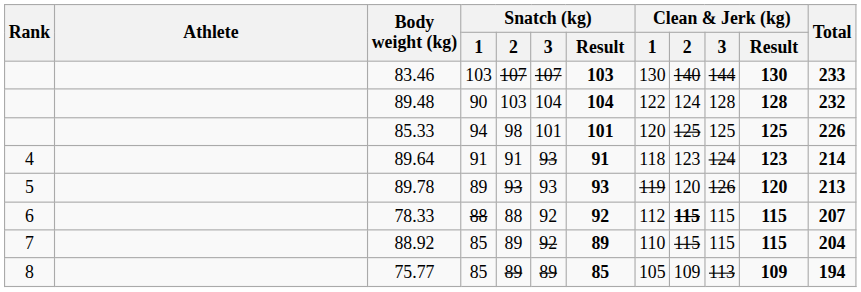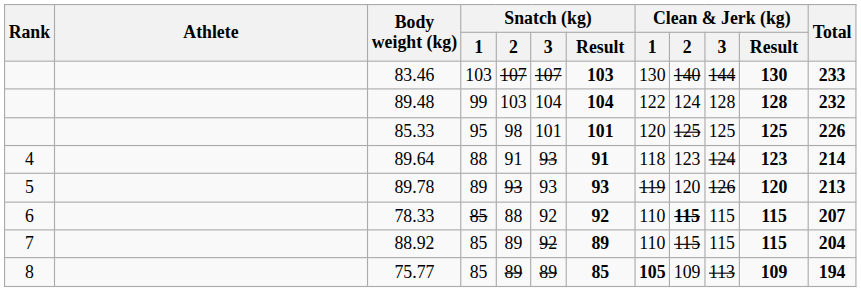89.48 | Snatch (kg) / 1: 90 -> 99
85.33 | Snatch (kg) / 1: 94 -> 95
89.64 | Snatch (kg) / 1: 91 -> 88
78.33 | Snatch (kg) / 1: 88 -> 85
78.33 | Clean & Jerk (kg) / 1: 112 -> 110
75.77 | Clean & Jerk (kg) / 1: normal -> bold
